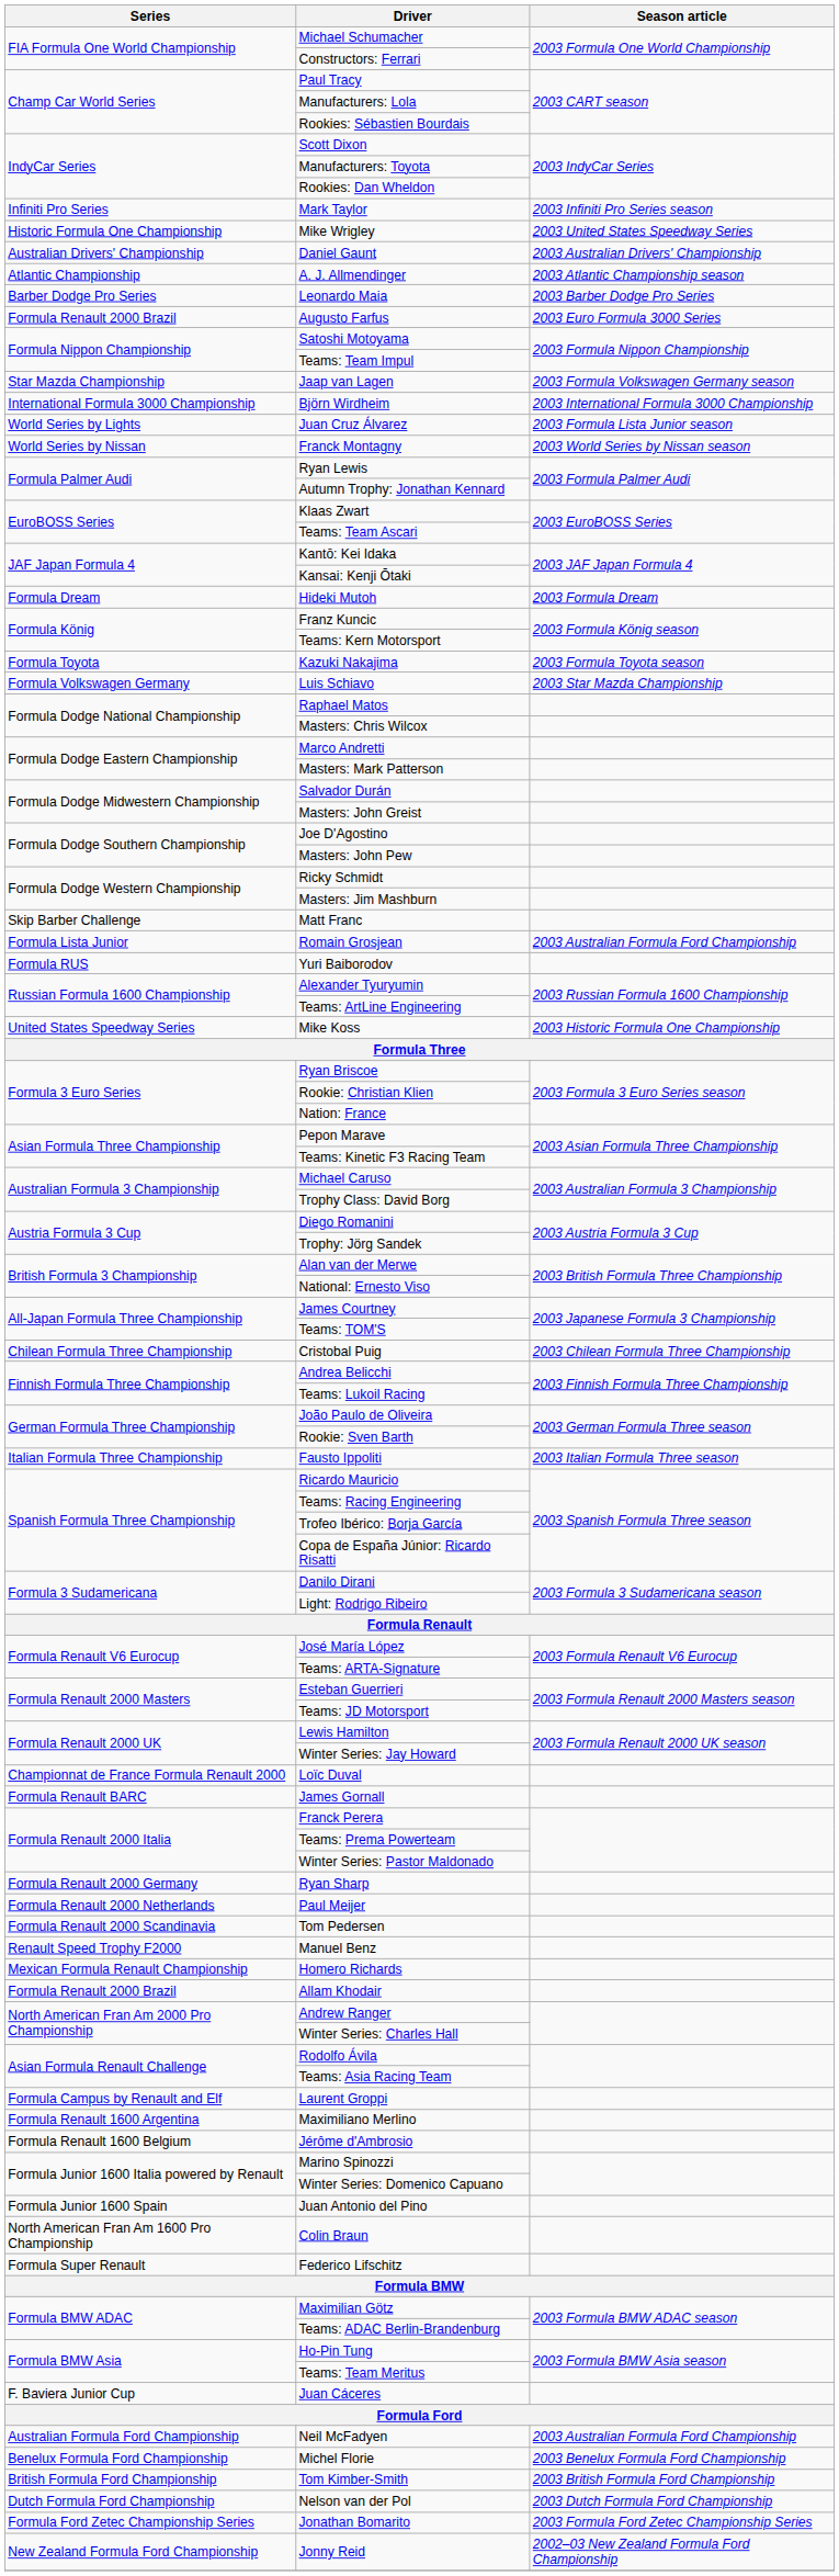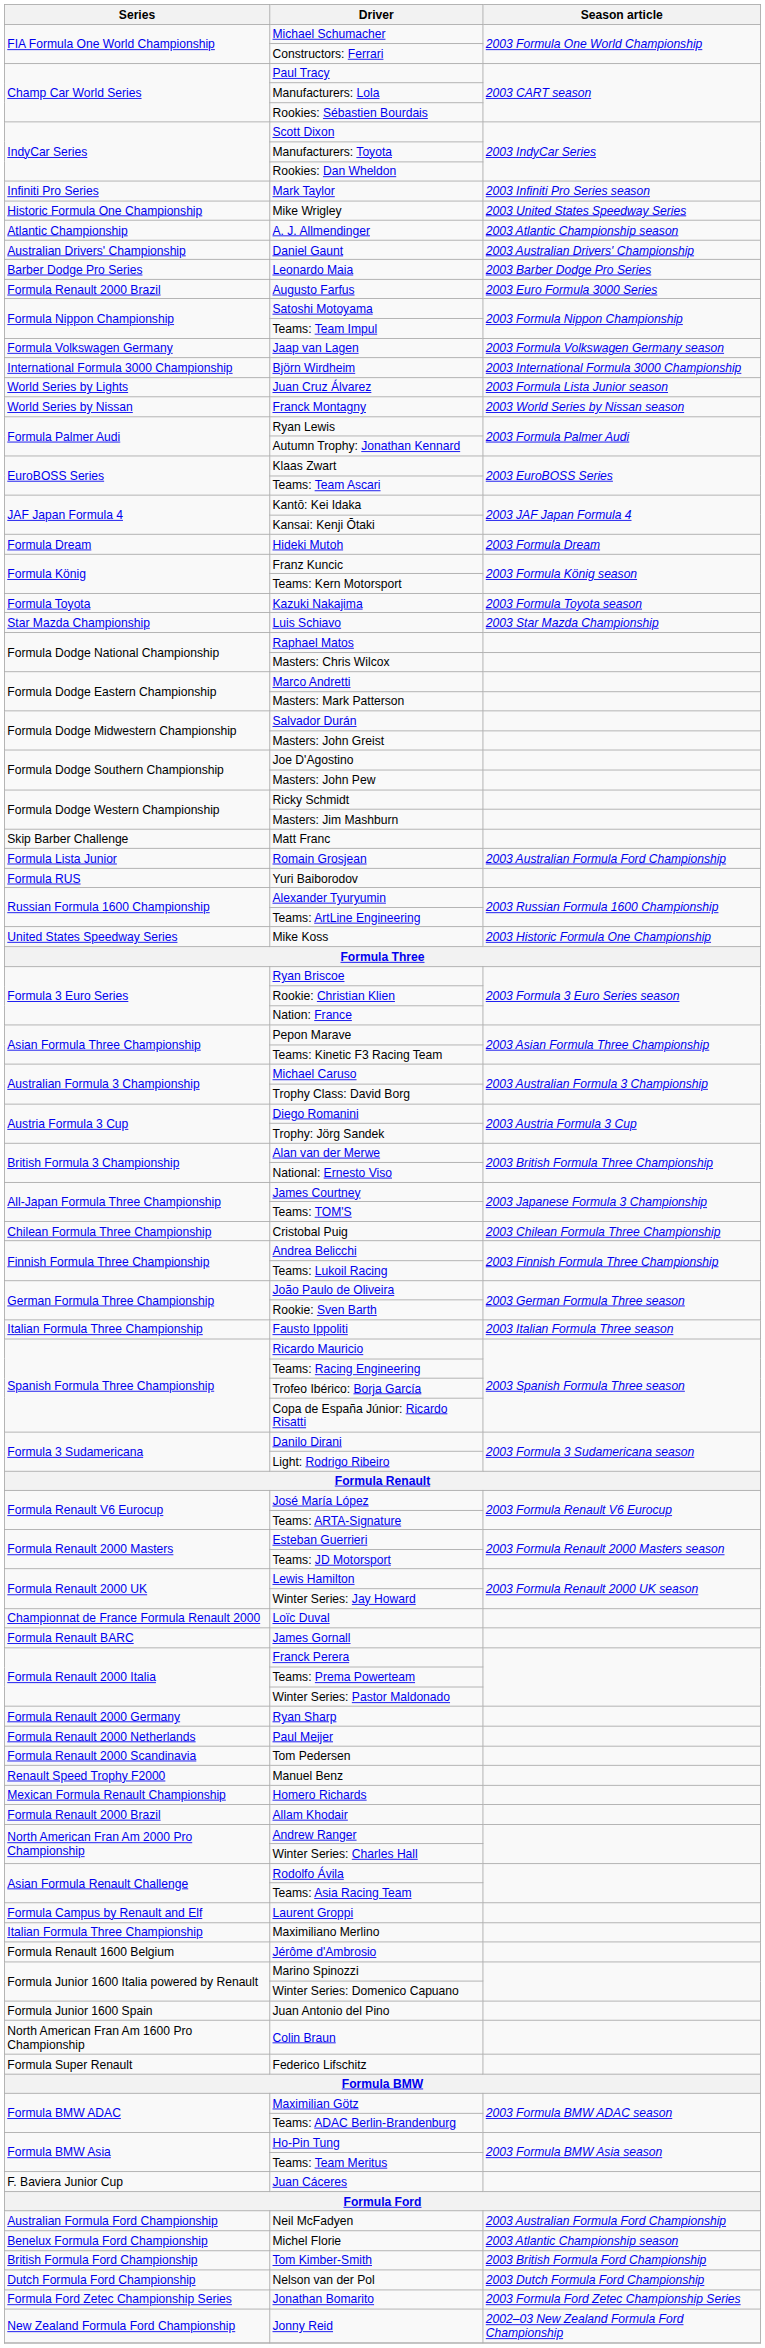rows swapped: A. J. Allmendinger <-> Daniel Gaunt
Jaap van Lagen | Series: Star Mazda Championship -> Formula Volkswagen Germany
Luis Schiavo | Series: Formula Volkswagen Germany -> Star Mazda Championship
Maximiliano Merlino | Series: Formula Renault 1600 Argentina -> Italian Formula Three Championship
Michel Florie | Season article: 2003 Benelux Formula Ford Championship -> 2003 Atlantic Championship season
